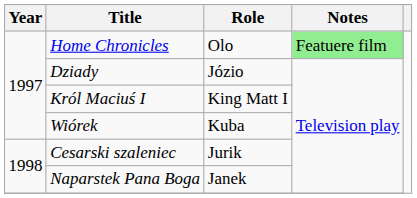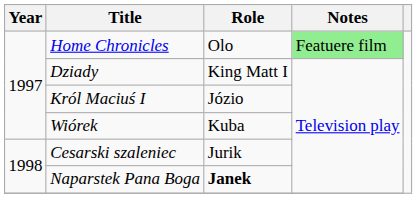Dziady | Role: Józio -> King Matt I
Król Maciuś I | Role: King Matt I -> Józio
Naparstek Pana Boga | Role: normal -> bold
